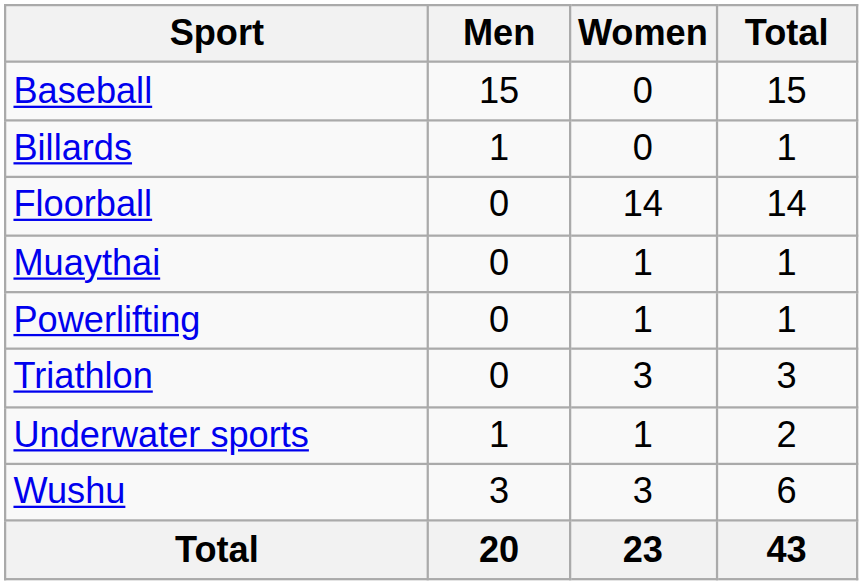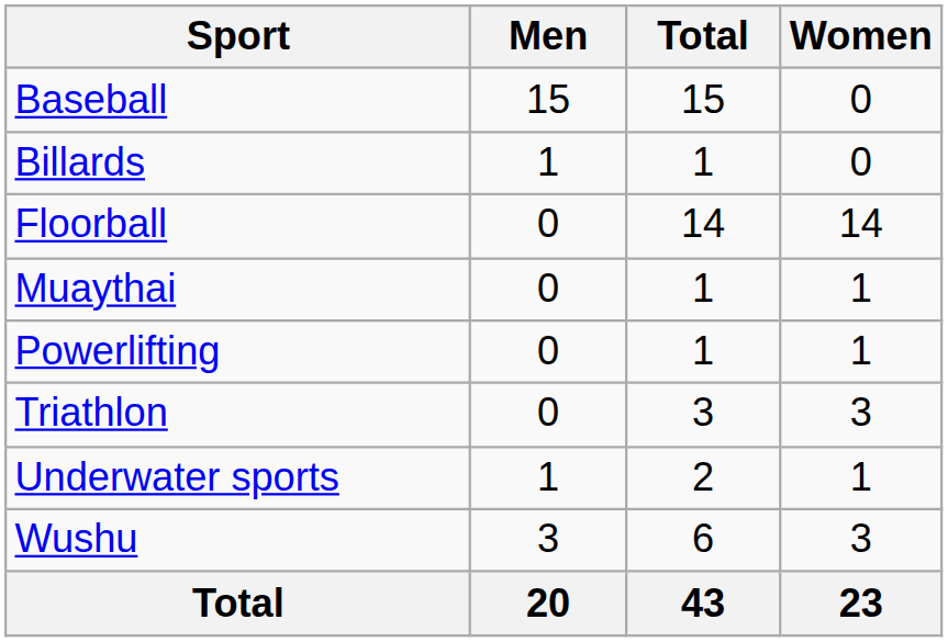columns swapped: Women <-> Total
